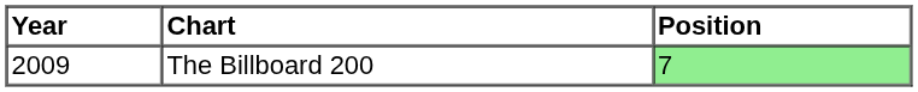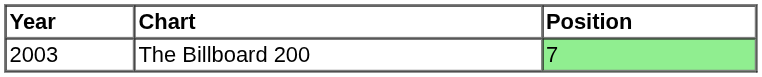The Billboard 200 | Year: 2009 -> 2003
